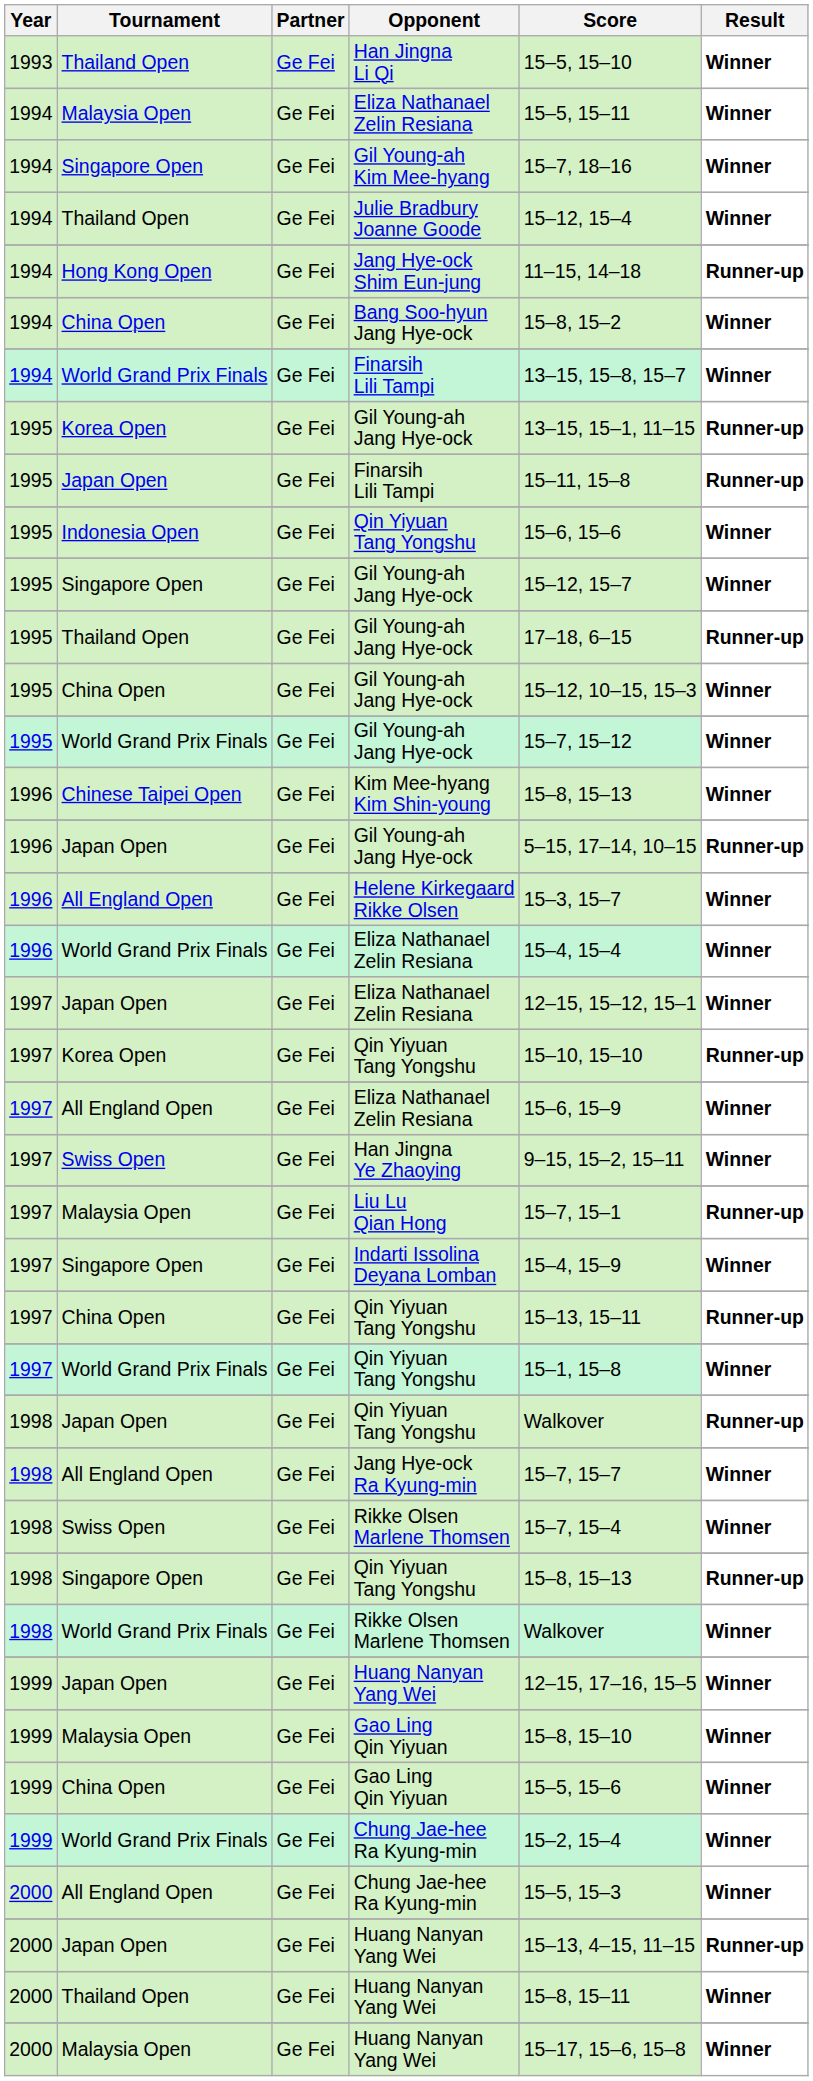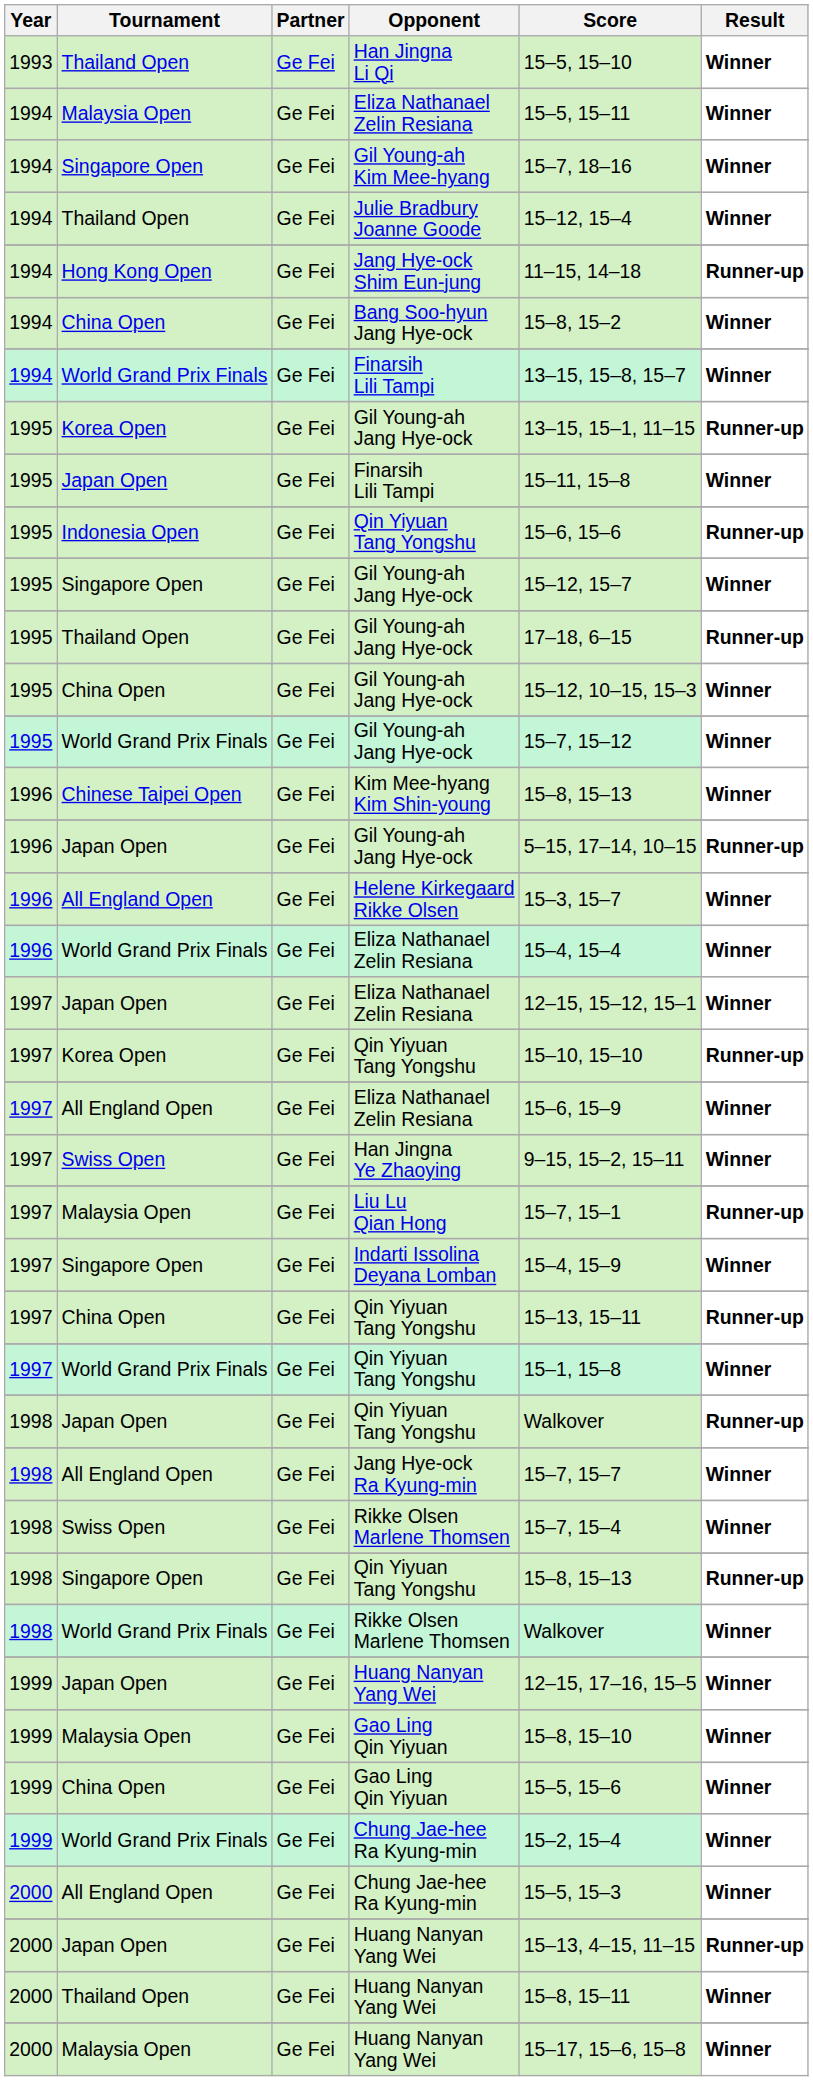Japan Open / Finarsih Lili Tampi | Result: Runner-up -> Winner
Indonesia Open / Qin Yiyuan Tang Yongshu | Result: Winner -> Runner-up
